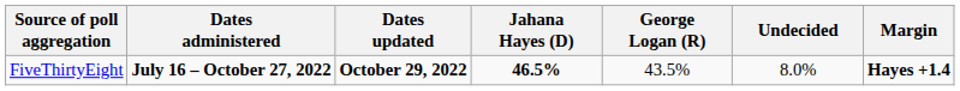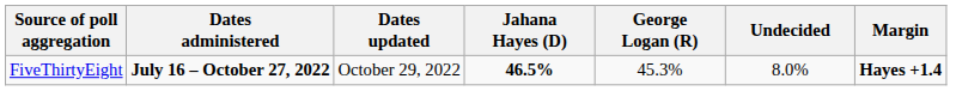FiveThirtyEight | Dates updated: bold -> normal
FiveThirtyEight | George Logan (R): 43.5% -> 45.3%
